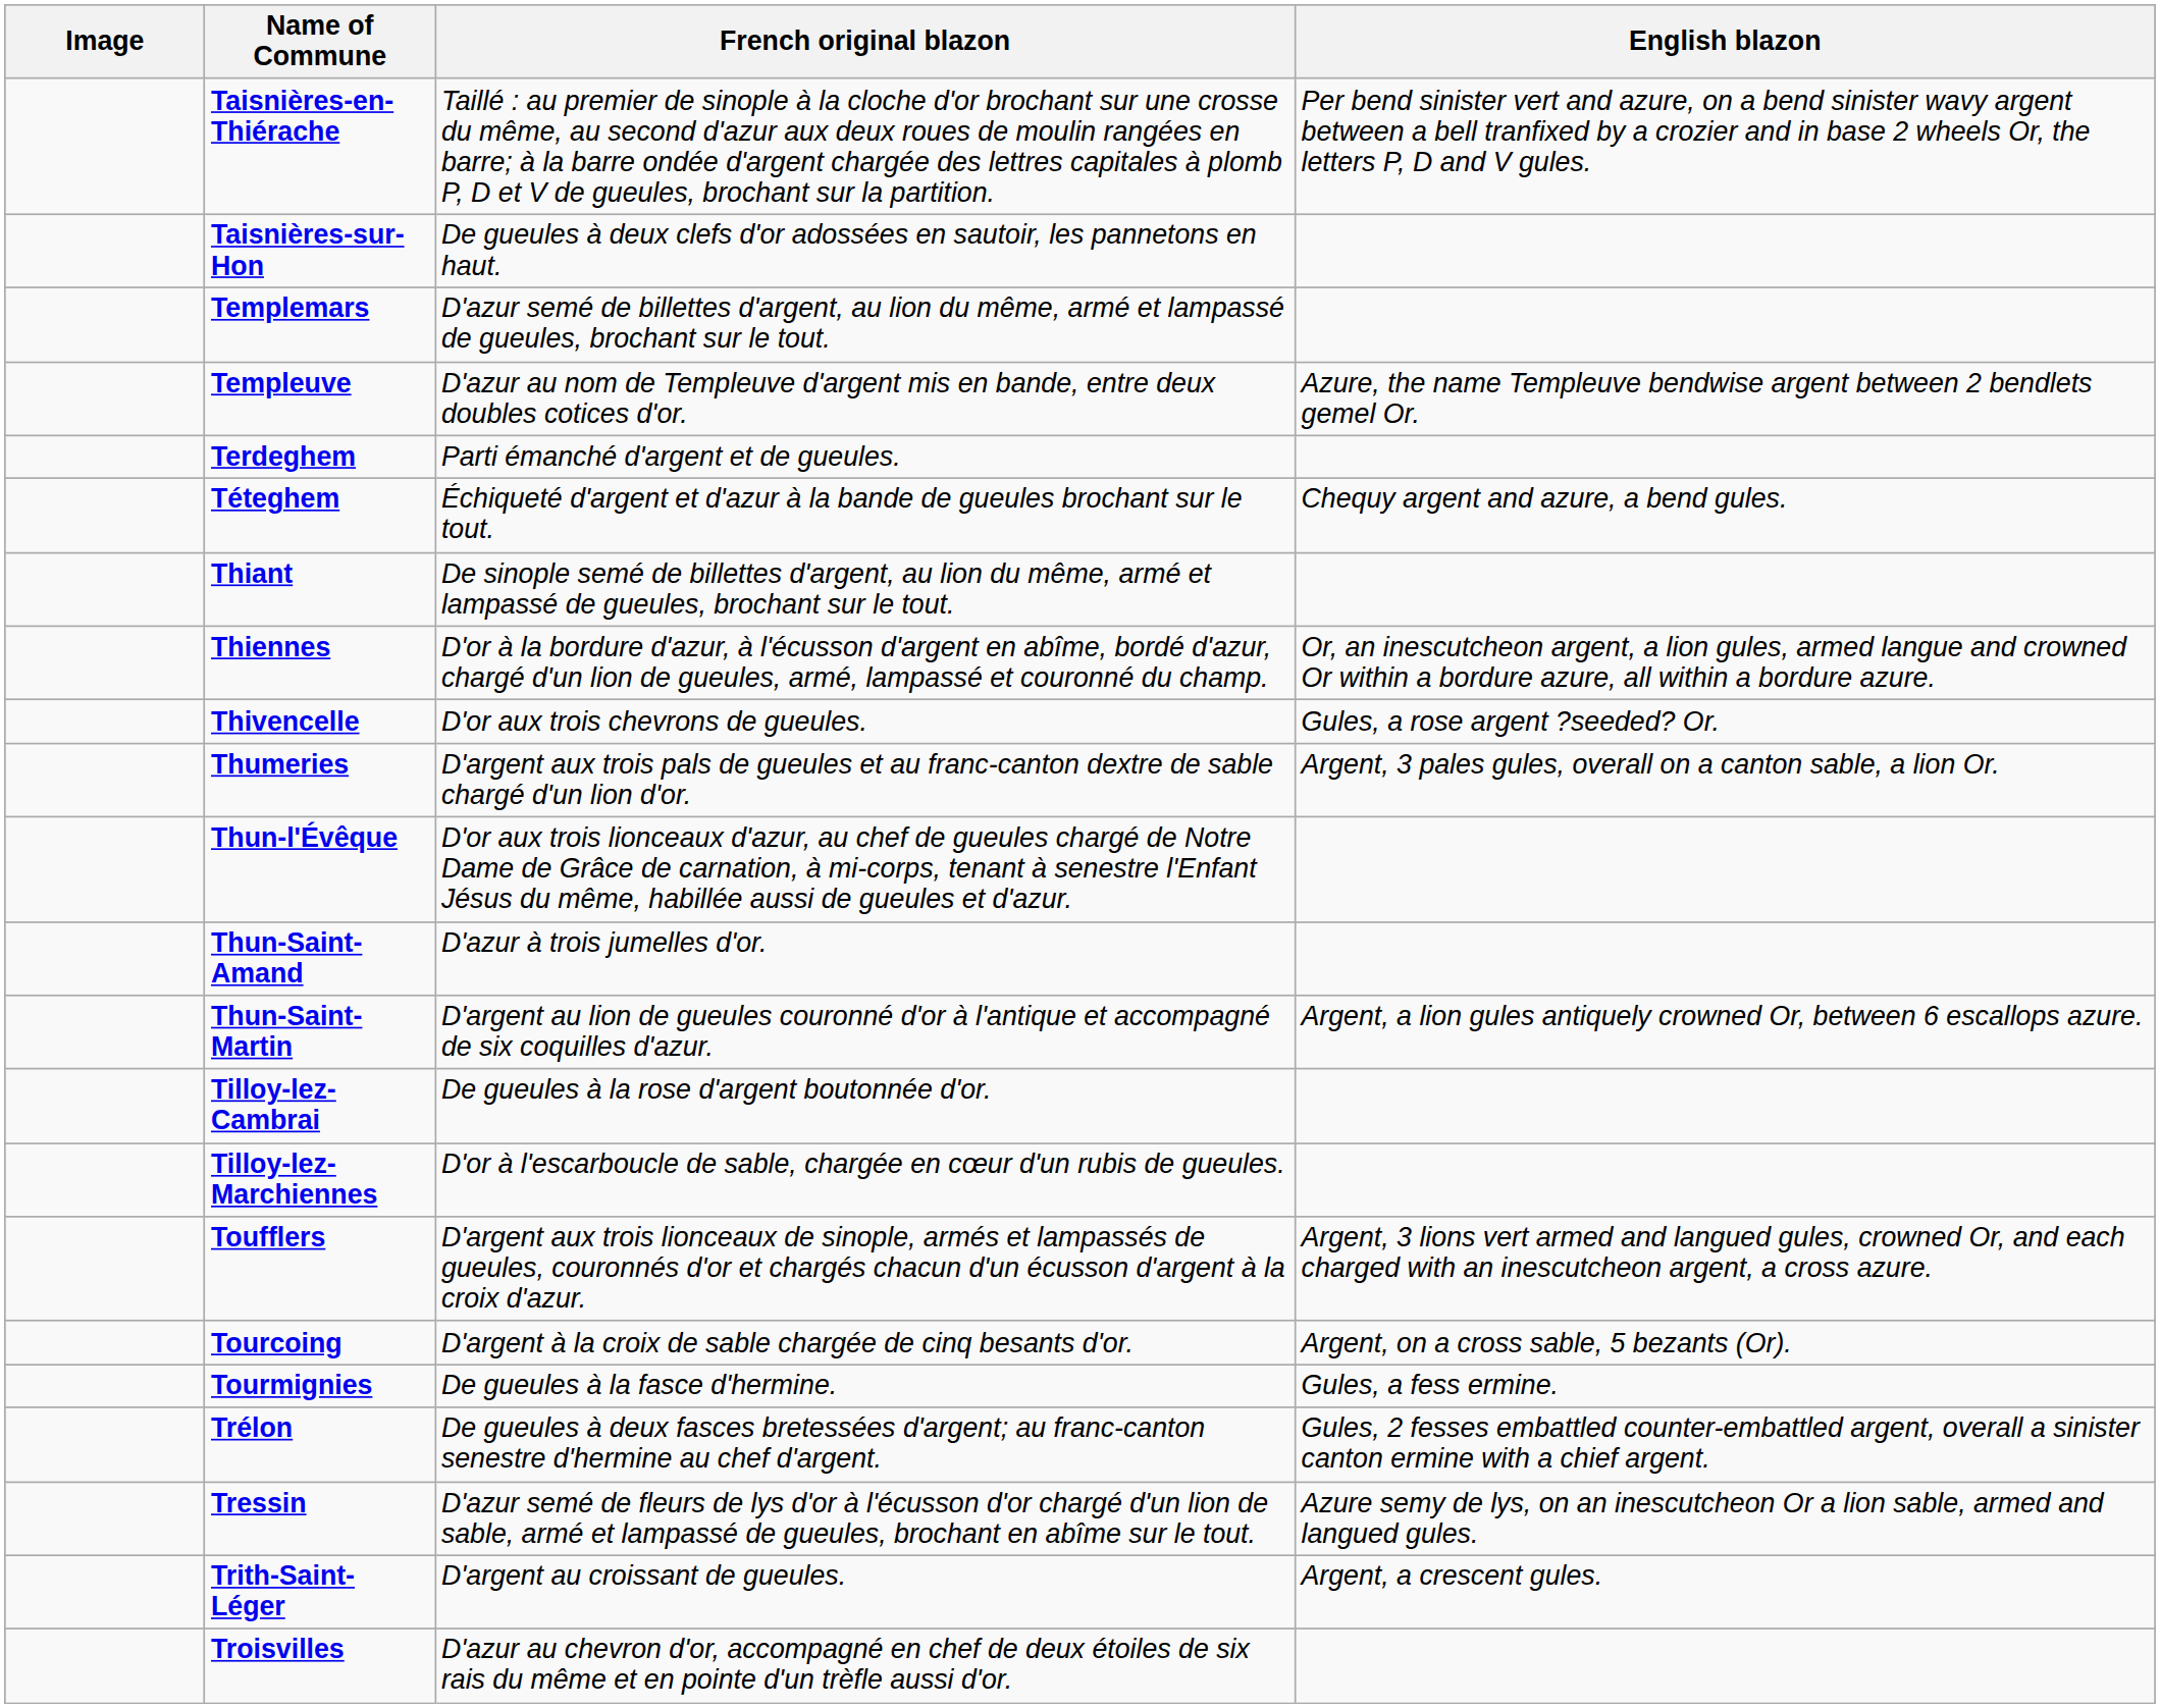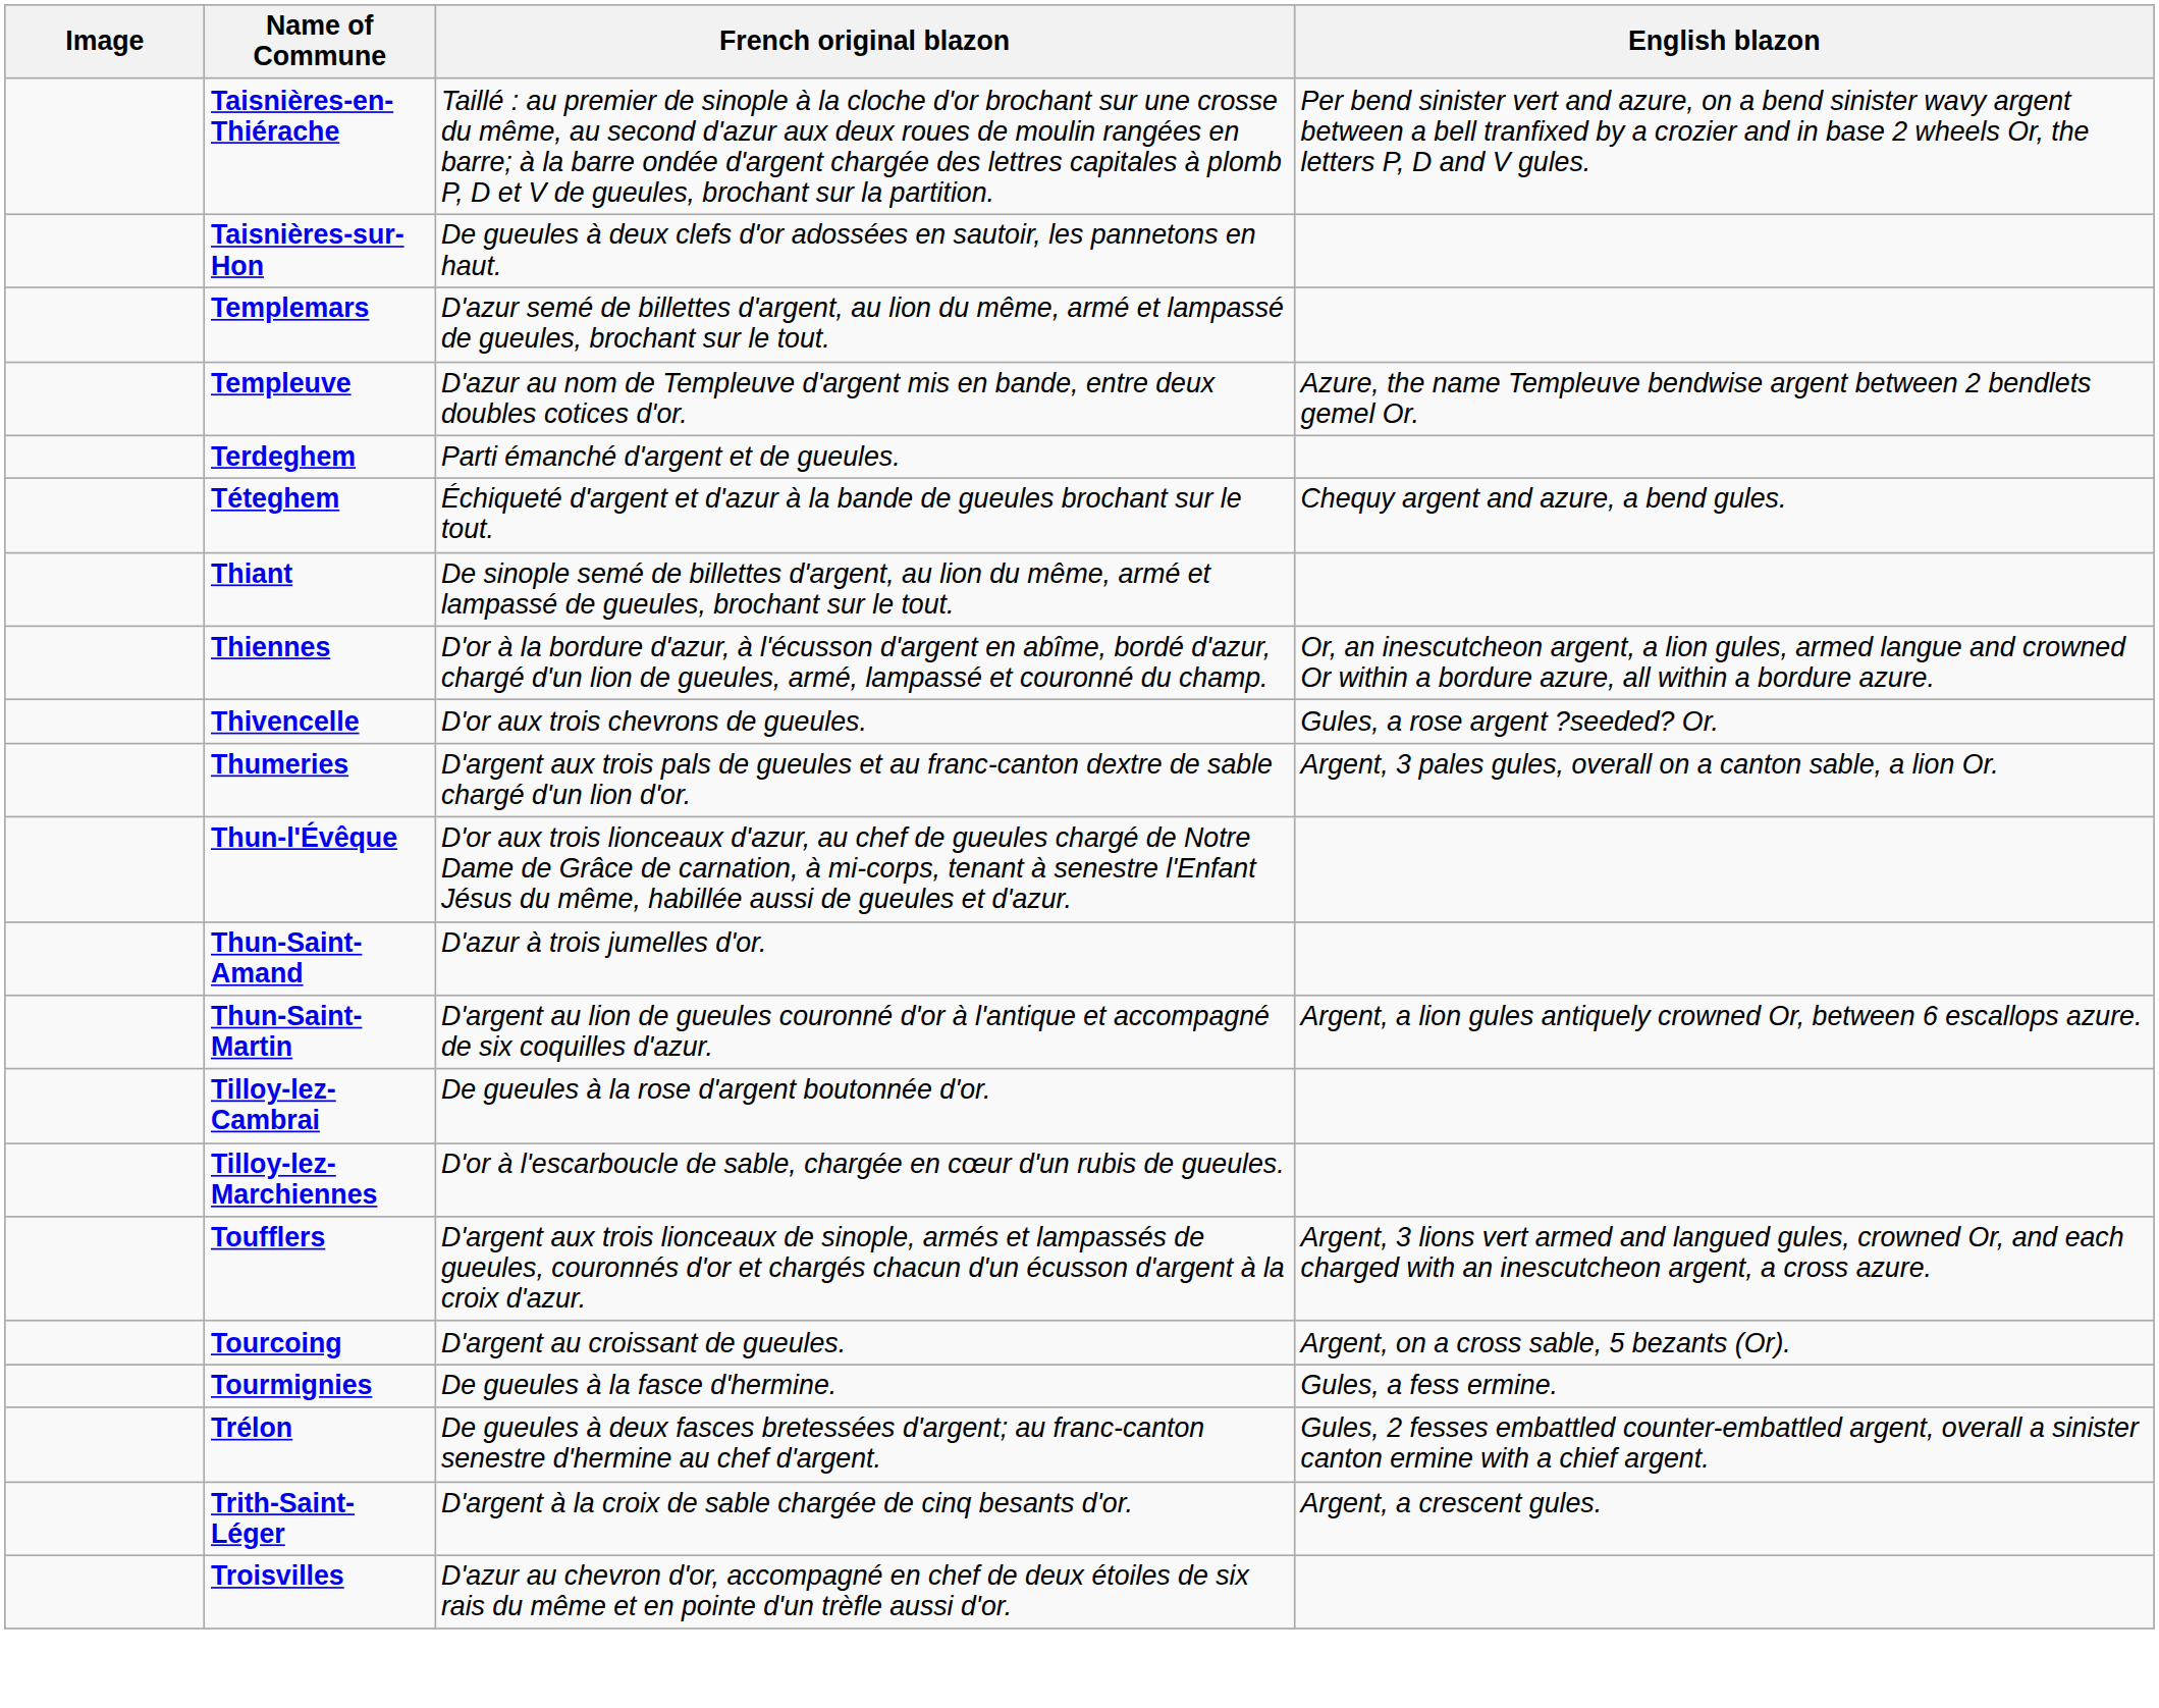Tourcoing | French original blazon: D'argent à la croix de sable chargée de cinq besants d'or. -> D'argent au croissant de gueules.
- row: Tressin | D'azur semé de fleurs de lys d'or à l'écusson d'or chargé d'un lion de sable, armé et lampassé de gueules, brochant en abîme sur le tout. | Azure semy de lys, on an inescutcheon Or a lion sable, armed and langued gules.
Trith-Saint-Léger | French original blazon: D'argent au croissant de gueules. -> D'argent à la croix de sable chargée de cinq besants d'or.
